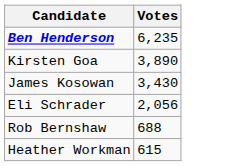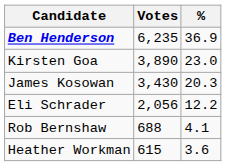+ column: % | 36.9 | 23.0 | 20.3 | 12.2 | 4.1 | 3.6
